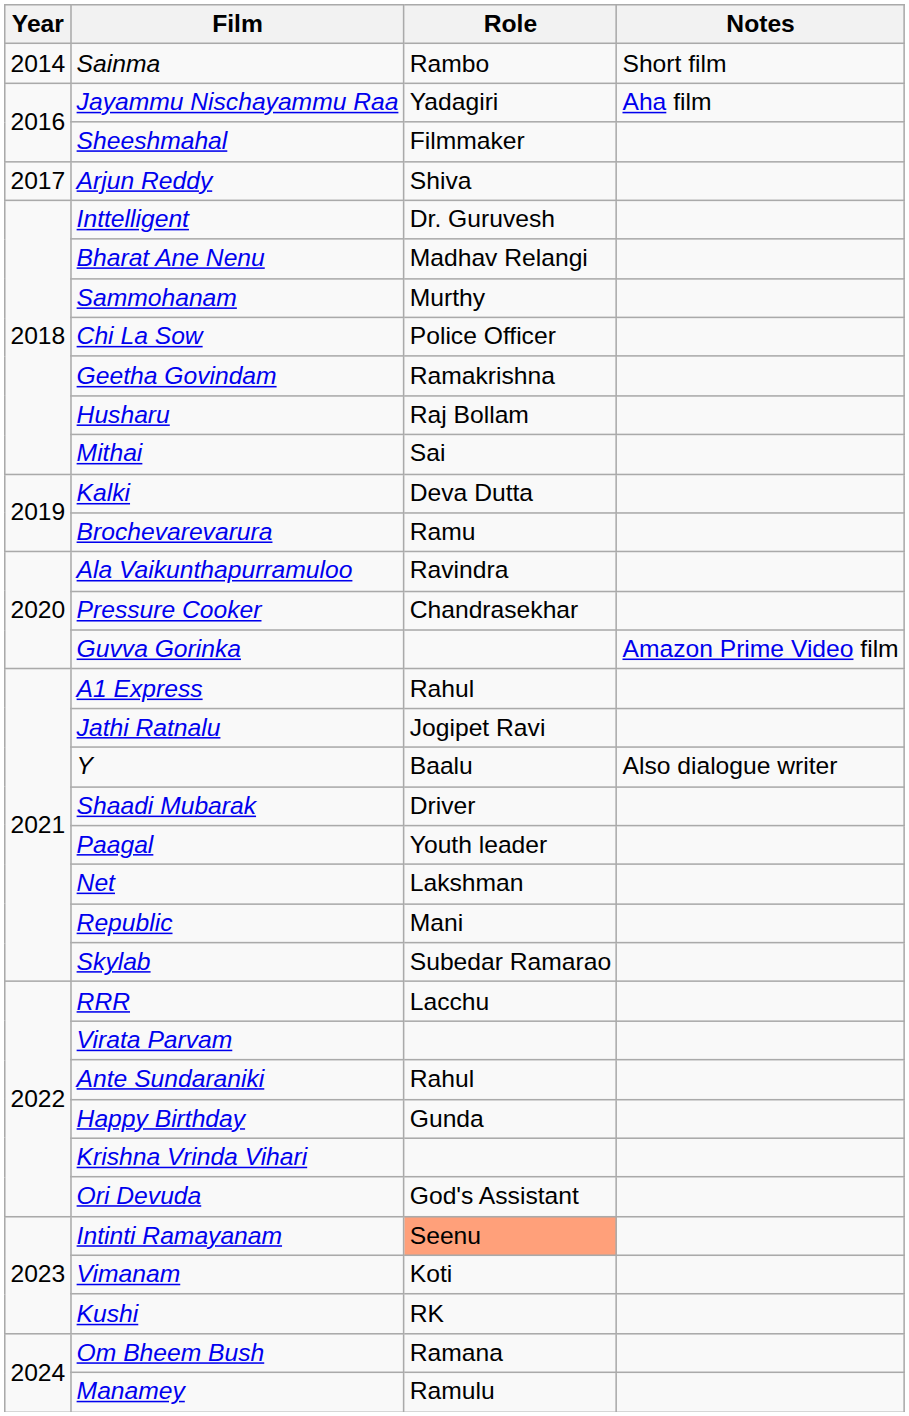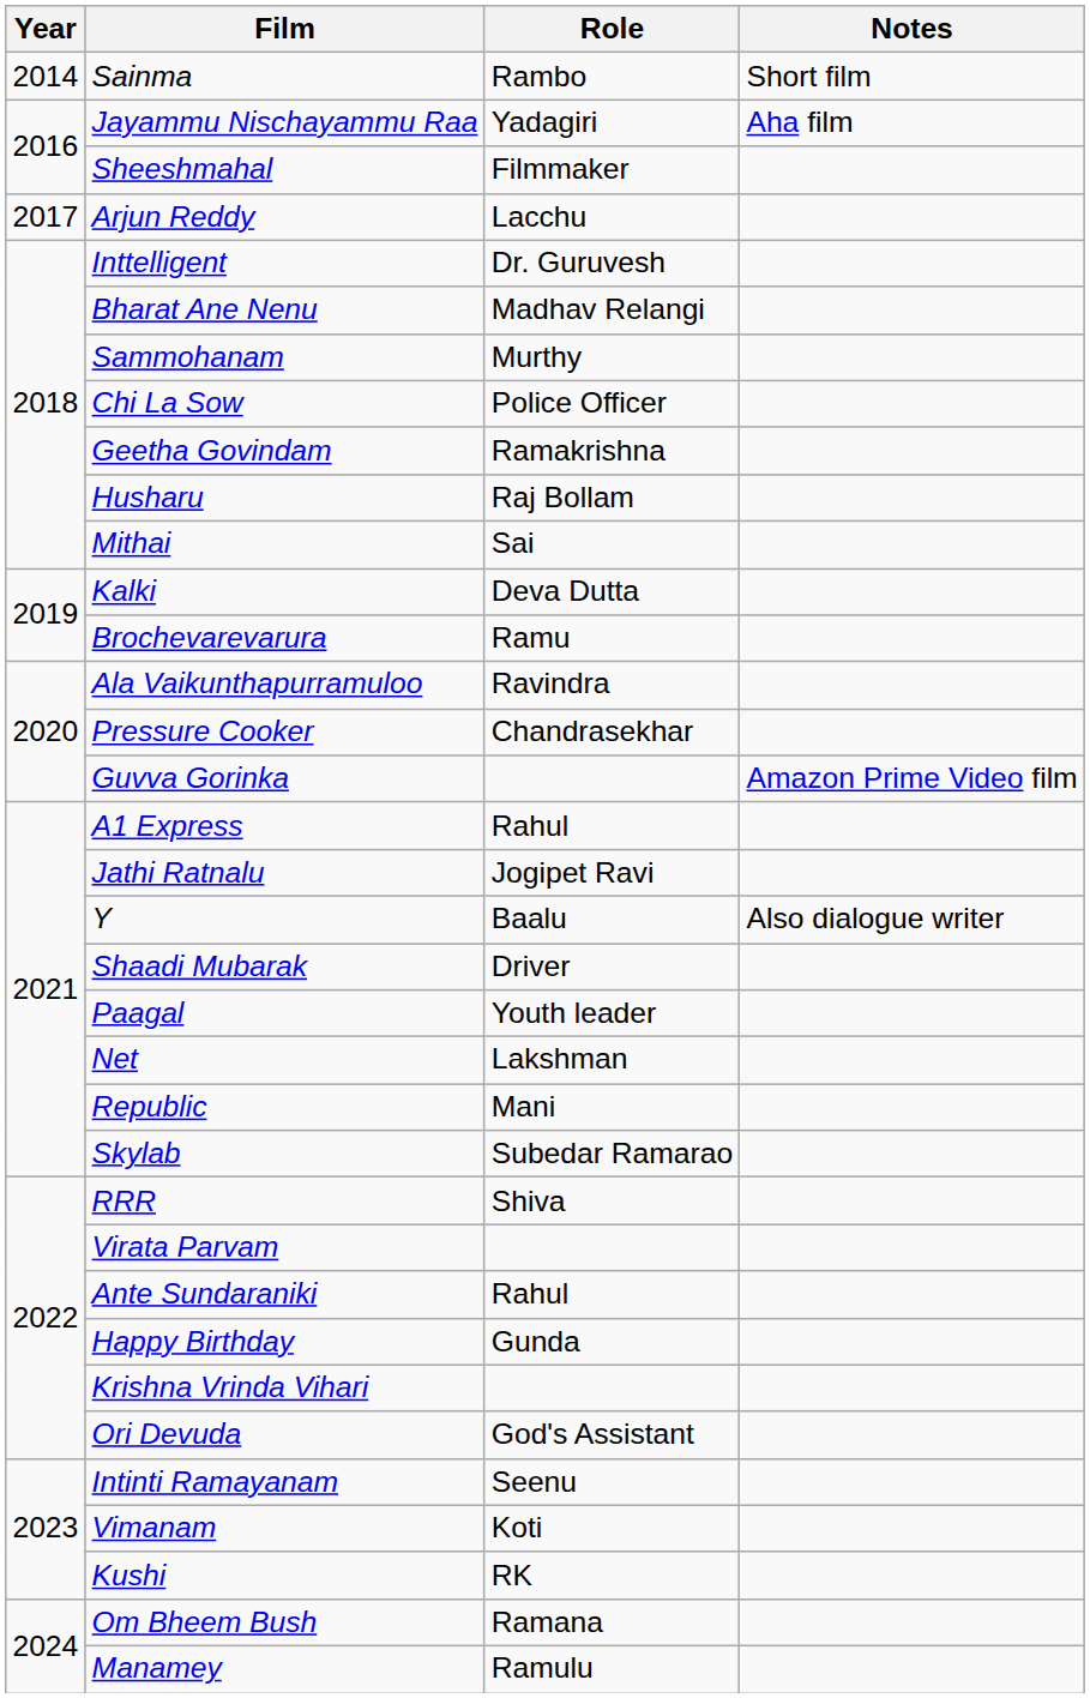Arjun Reddy | Role: Shiva -> Lacchu
RRR | Role: Lacchu -> Shiva
Intinti Ramayanam | Role: lightsalmon background -> no background
